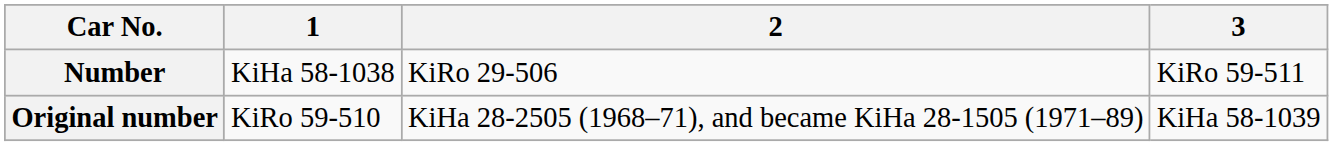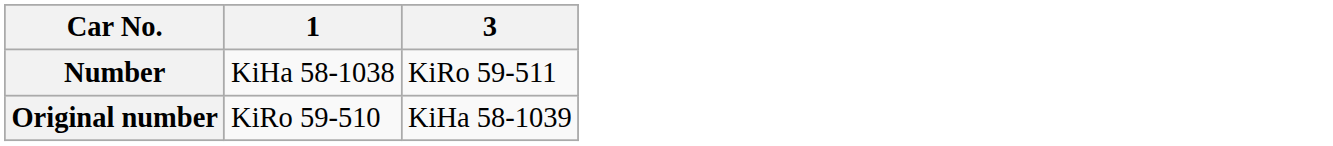- column: 2 | KiRo 29-506 | KiHa 28-2505 (1968–71), and became KiHa 28-1505 (1971–89)
